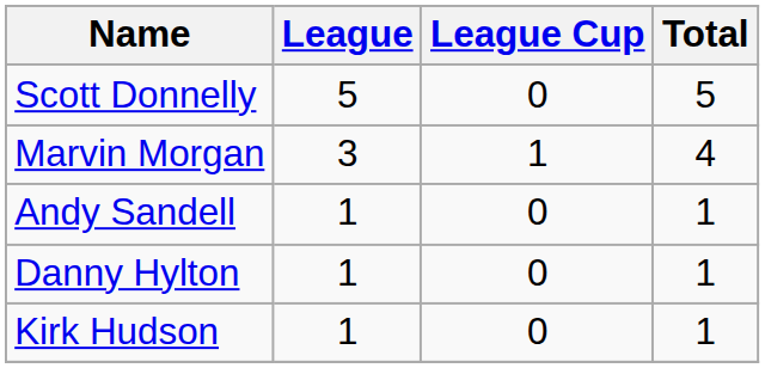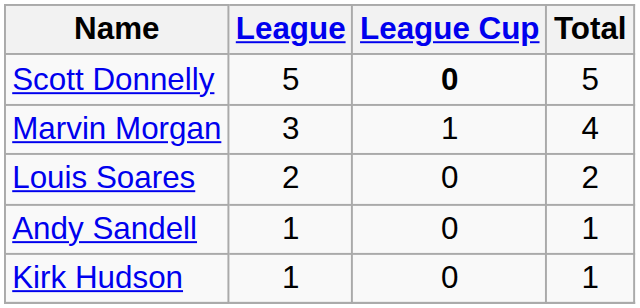Scott Donnelly | League Cup: normal -> bold
+ row: Louis Soares | 2 | 0 | 2
- row: Danny Hylton | 1 | 0 | 1
